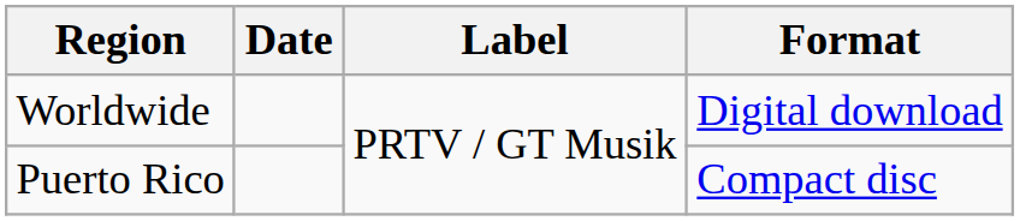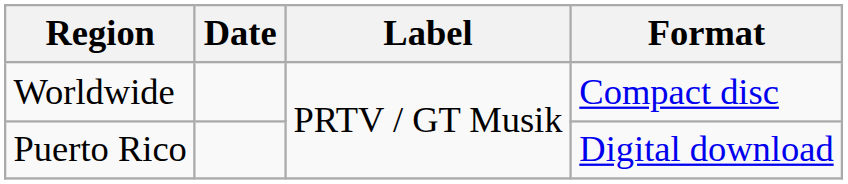Worldwide | Format: Digital download -> Compact disc
Puerto Rico | Format: Compact disc -> Digital download
